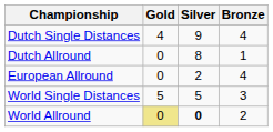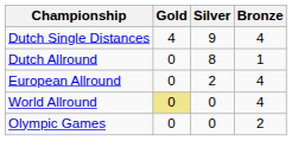- row: World Single Distances | 5 | 5 | 3
World Allround | Silver: bold -> normal
World Allround | Bronze: 2 -> 4
+ row: Olympic Games | 0 | 0 | 2
